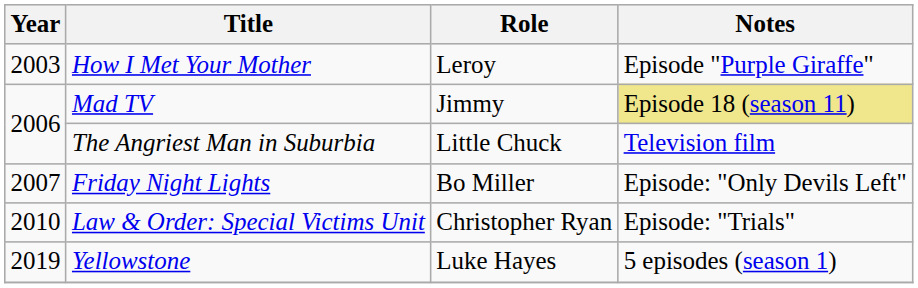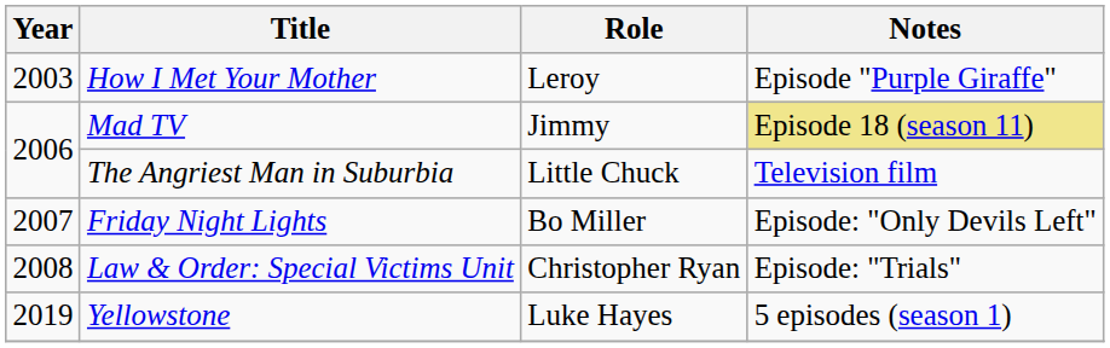Law & Order: Special Victims Unit | Year: 2010 -> 2008
